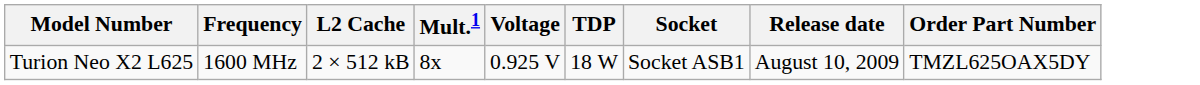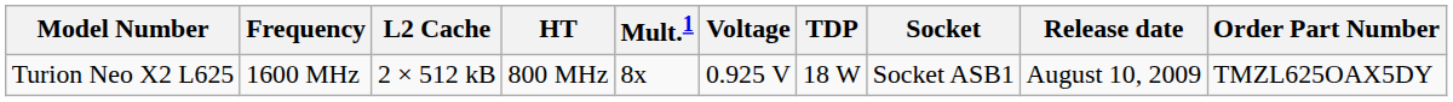+ column: HT | 800 MHz
